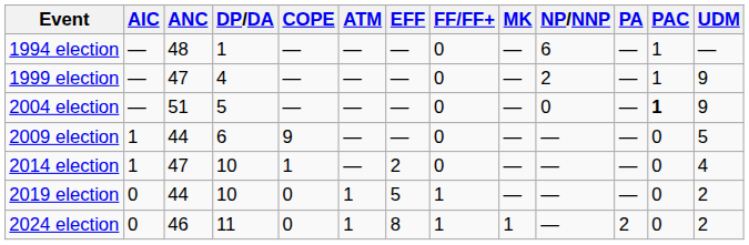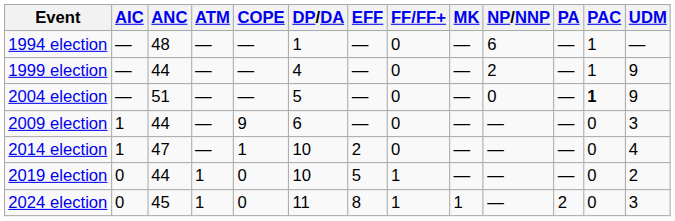columns swapped: ATM <-> DP/DA
1999 election | ANC: 47 -> 44
2009 election | UDM: 5 -> 3
2024 election | ANC: 46 -> 45
2024 election | UDM: 2 -> 3
